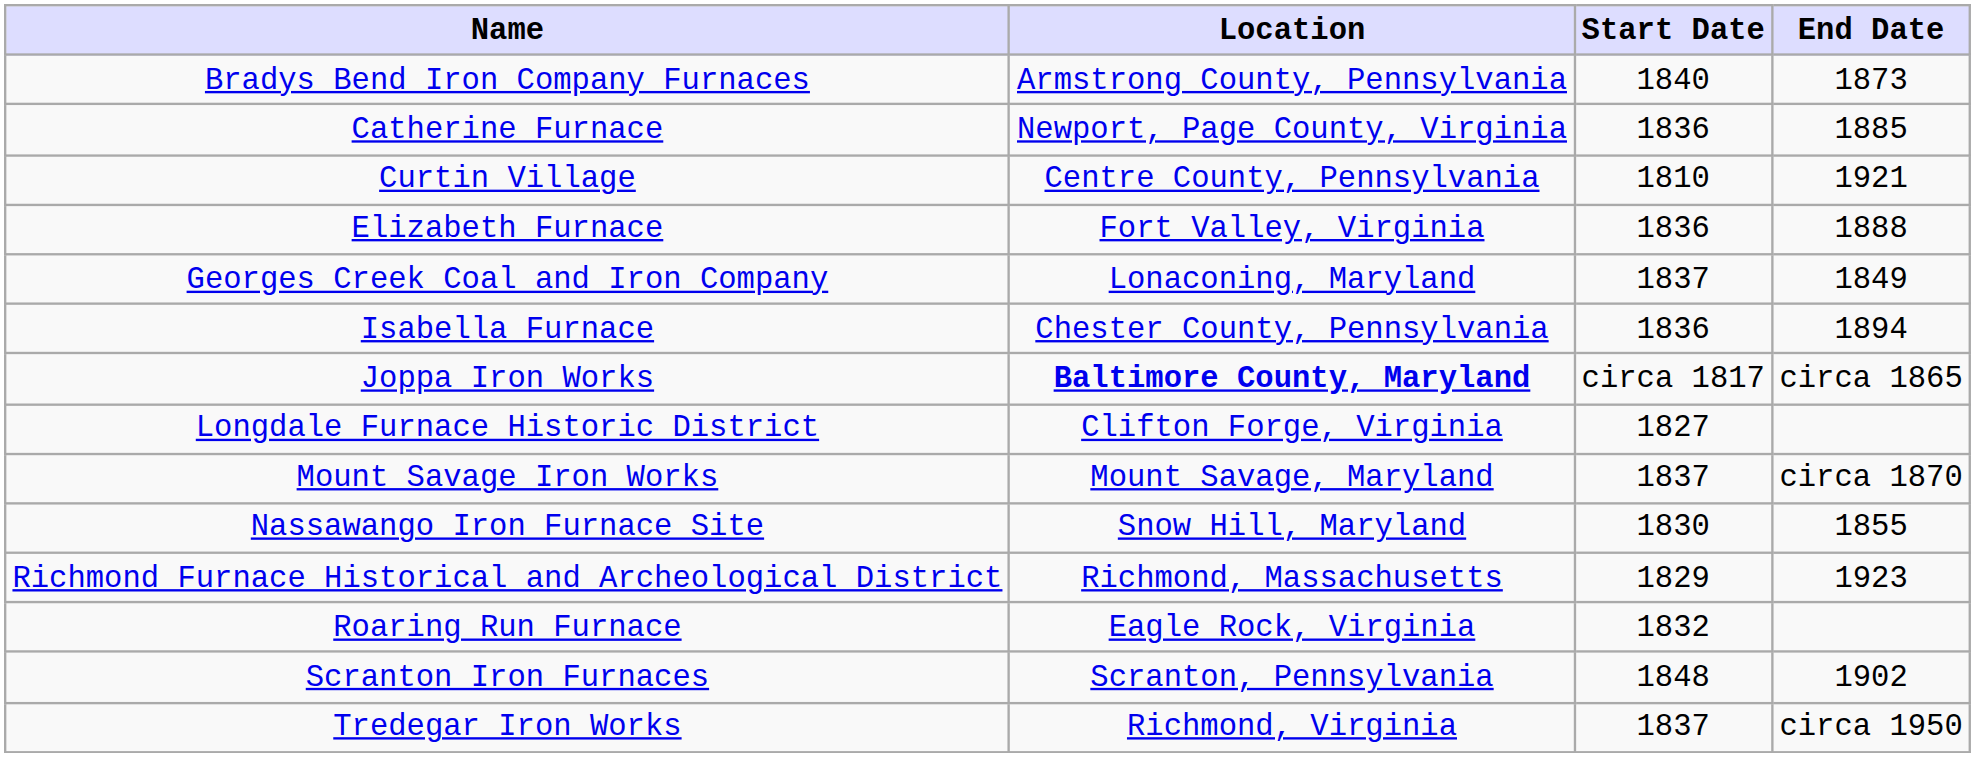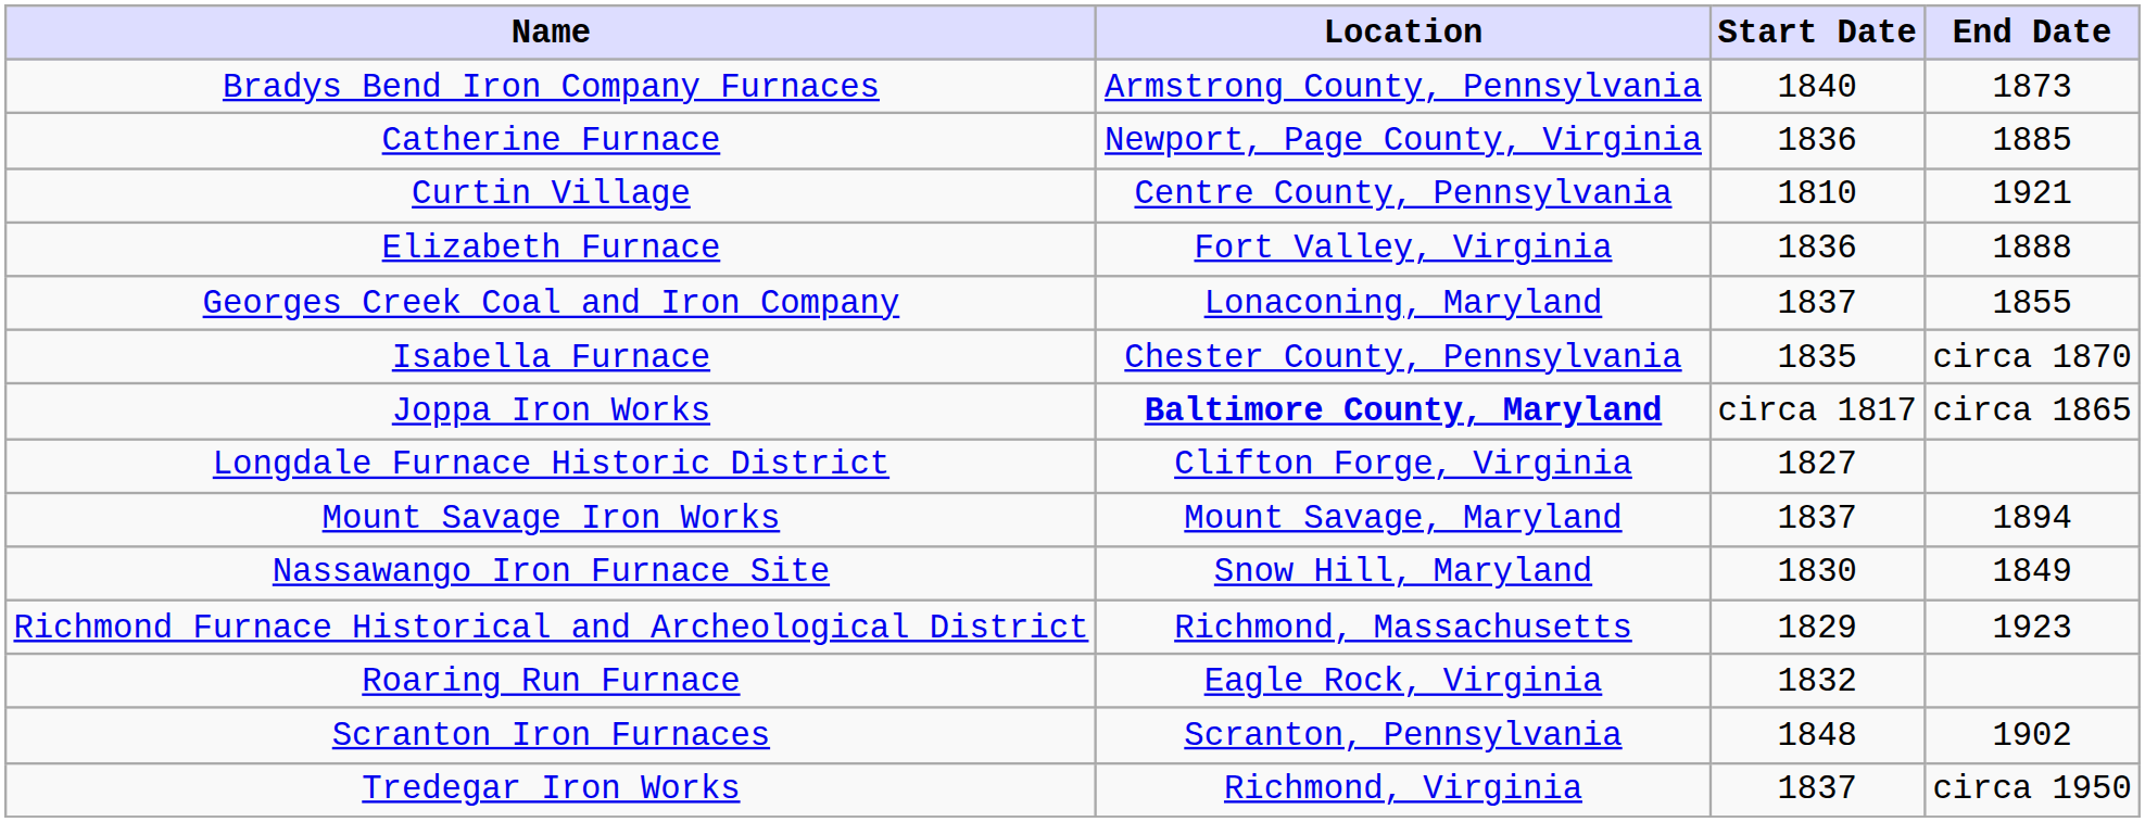Georges Creek Coal and Iron Company | End Date: 1849 -> 1855
Isabella Furnace | Start Date: 1836 -> 1835
Isabella Furnace | End Date: 1894 -> circa 1870
Mount Savage Iron Works | End Date: circa 1870 -> 1894
Nassawango Iron Furnace Site | End Date: 1855 -> 1849
